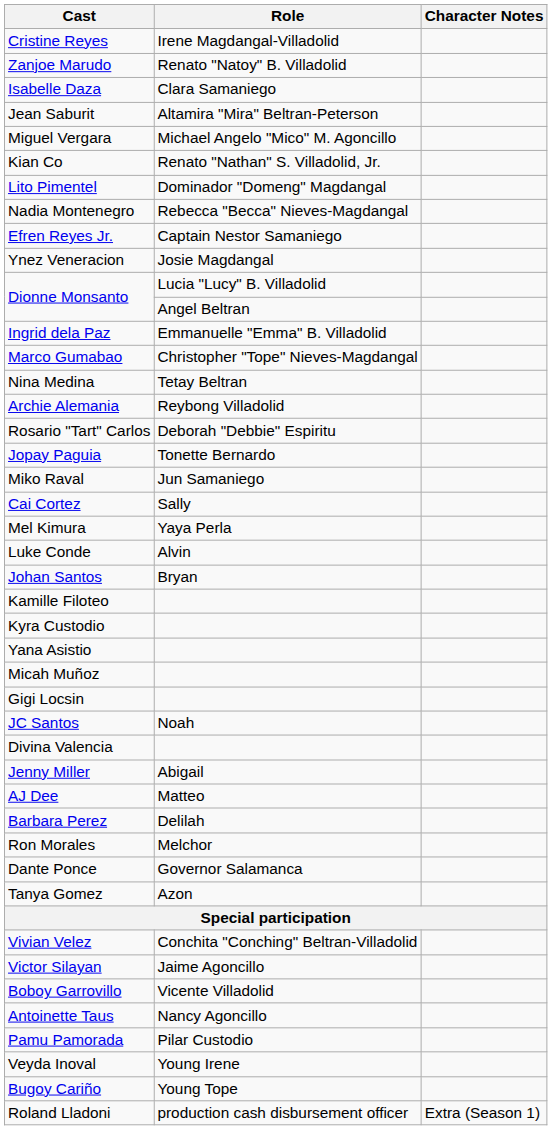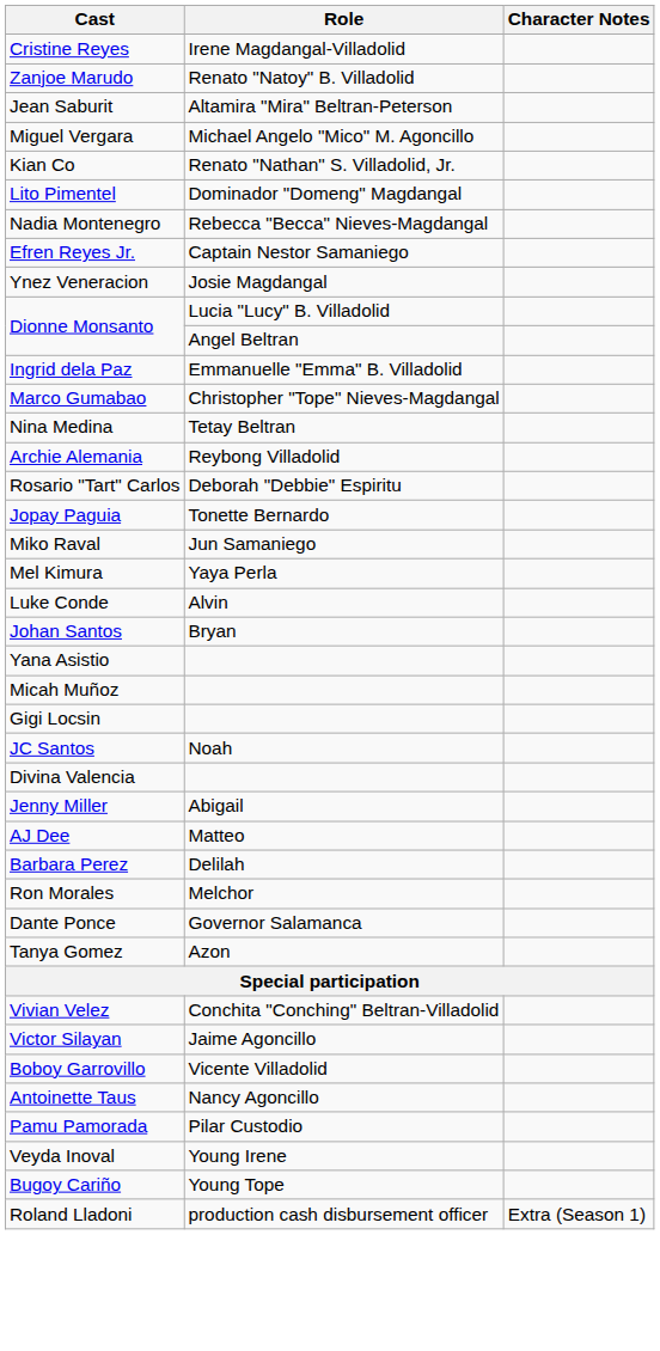- row: Isabelle Daza | Clara Samaniego
- row: Cai Cortez | Sally
- row: Kamille Filoteo
- row: Kyra Custodio
